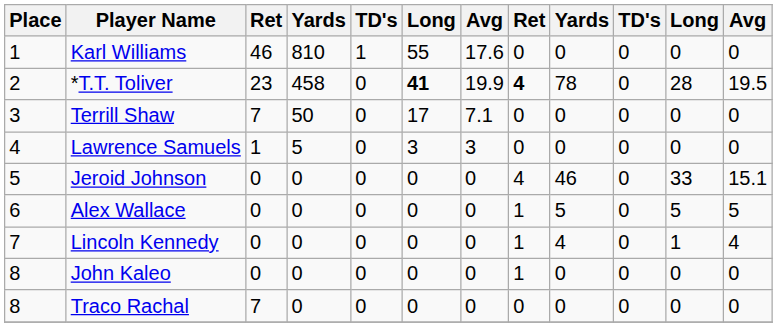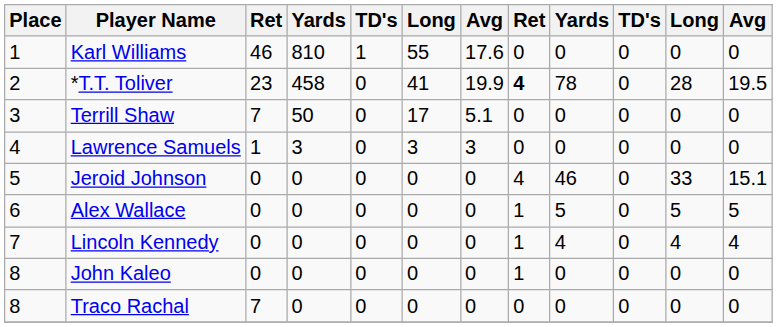*T.T. Toliver | column 6: bold -> normal
Terrill Shaw | column 7: 7.1 -> 5.1
Lawrence Samuels | column 4: 5 -> 3
Lincoln Kennedy | column 11: 1 -> 4
